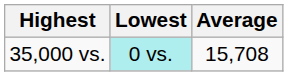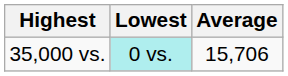35,000 vs. | Average: 15,708 -> 15,706
